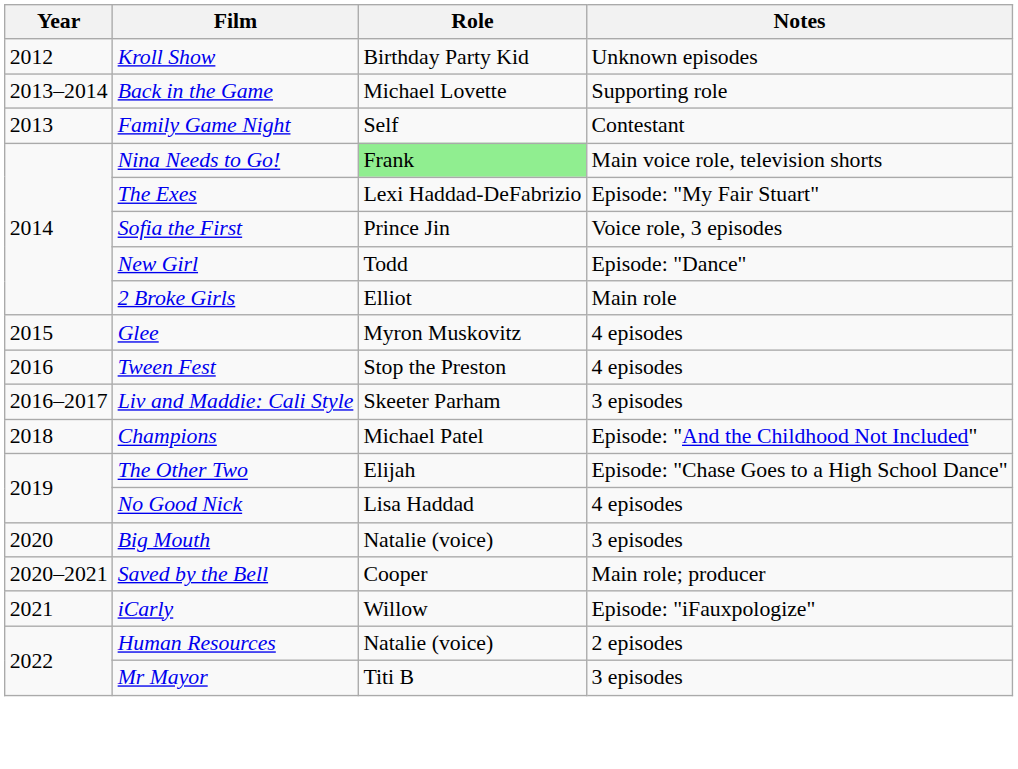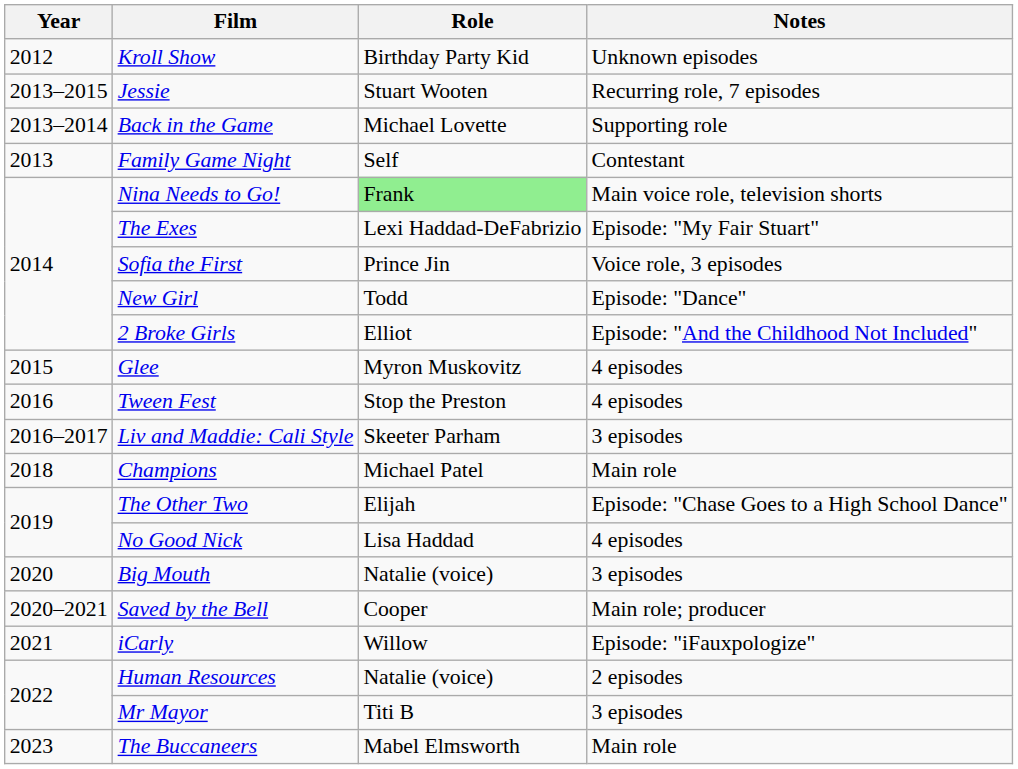+ row: 2013–2015 | Jessie | Stuart Wooten | Recurring role, 7 episodes
2 Broke Girls | Notes: Main role -> Episode: "And the Childhood Not Included"
Champions | Notes: Episode: "And the Childhood Not Included" -> Main role
+ row: 2023 | The Buccaneers | Mabel Elmsworth | Main role
